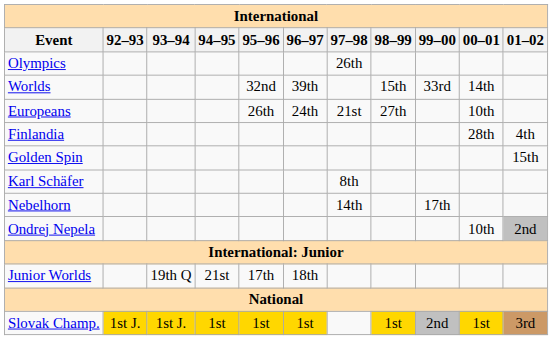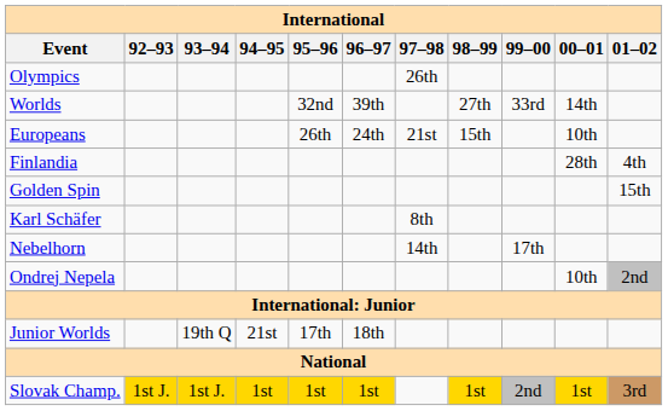Worlds | 98–99: 15th -> 27th
Europeans | 98–99: 27th -> 15th
